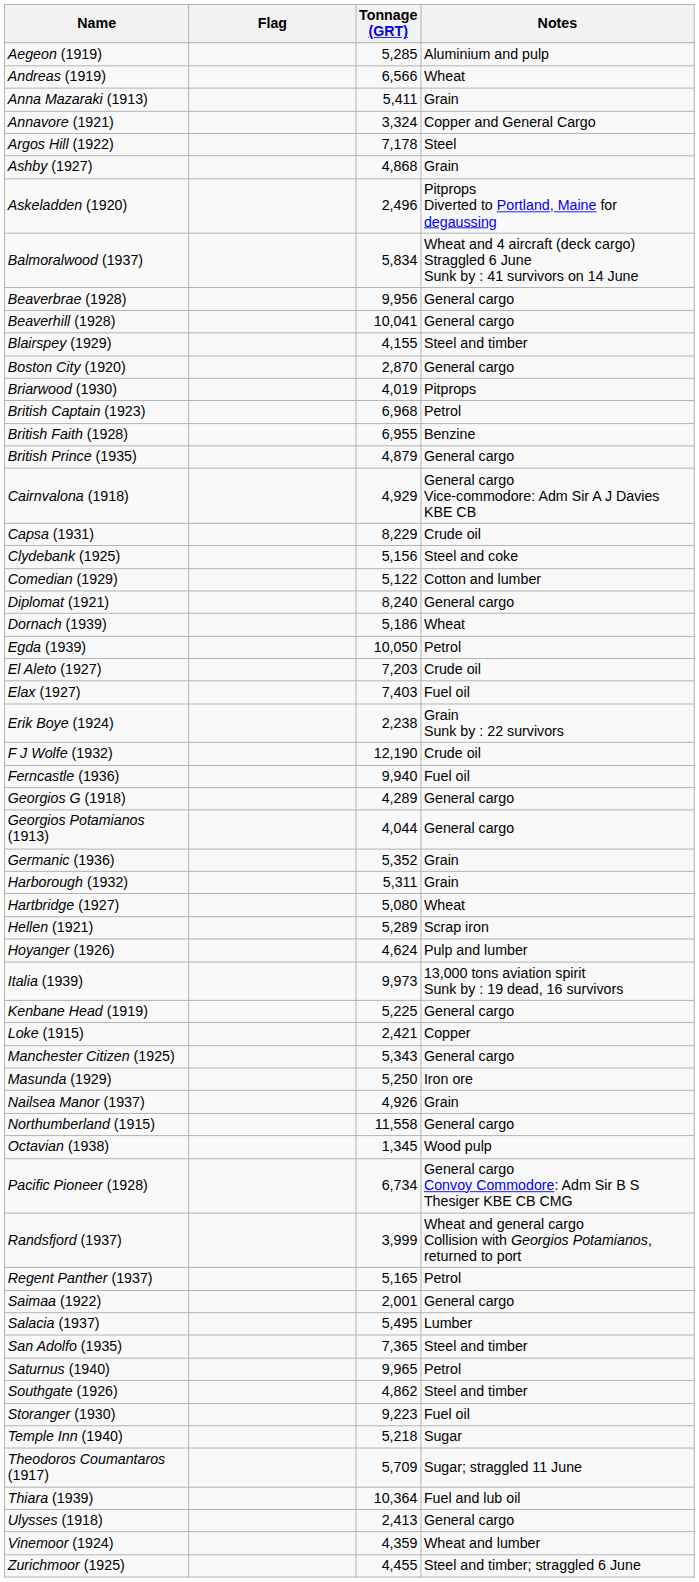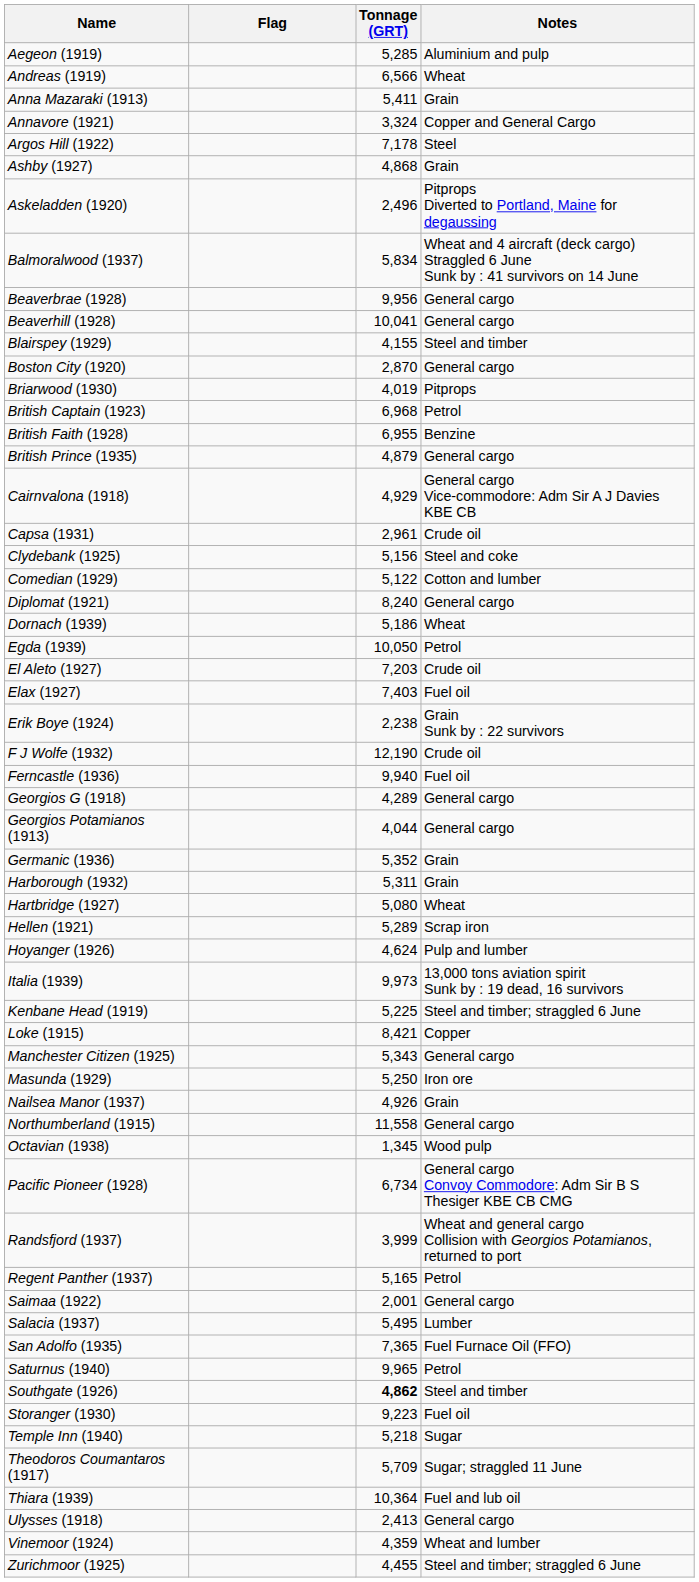Capsa (1931) | Tonnage (GRT): 8,229 -> 2,961
Kenbane Head (1919) | Notes: General cargo -> Steel and timber; straggled 6 June
Loke (1915) | Tonnage (GRT): 2,421 -> 8,421
San Adolfo (1935) | Notes: Steel and timber -> Fuel Furnace Oil (FFO)
Southgate (1926) | Tonnage (GRT): normal -> bold
